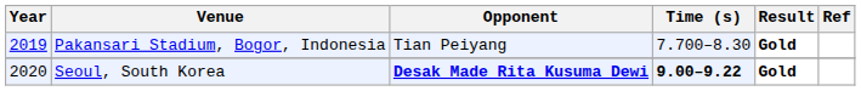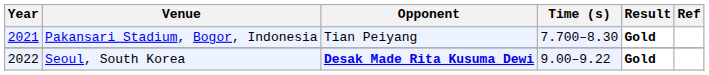Pakansari Stadium, Bogor, Indonesia | Year: 2019 -> 2021
Seoul, South Korea | Year: 2020 -> 2022
Seoul, South Korea | Time (s): bold -> normal
